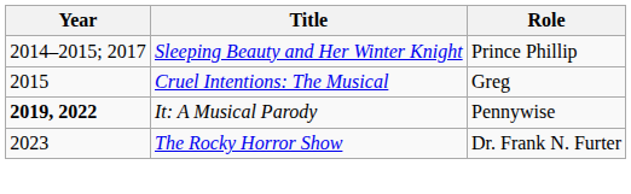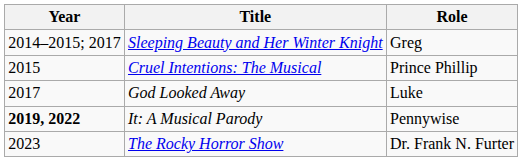Sleeping Beauty and Her Winter Knight | Role: Prince Phillip -> Greg
Cruel Intentions: The Musical | Role: Greg -> Prince Phillip
+ row: 2017 | God Looked Away | Luke
